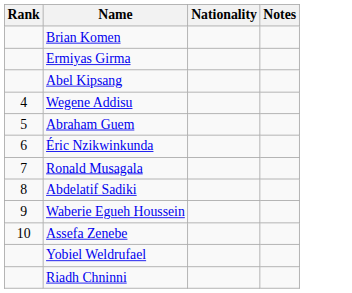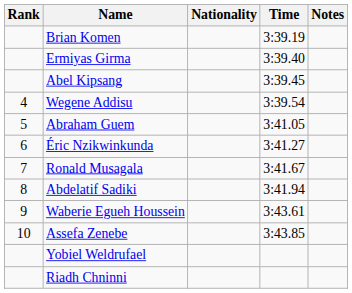+ column: Time | 3:39.19 | 3:39.40 | 3:39.45 | 3:39.54 | 3:41.05 | 3:41.27 | 3:41.67 | 3:41.94 | 3:43.61 | 3:43.85
